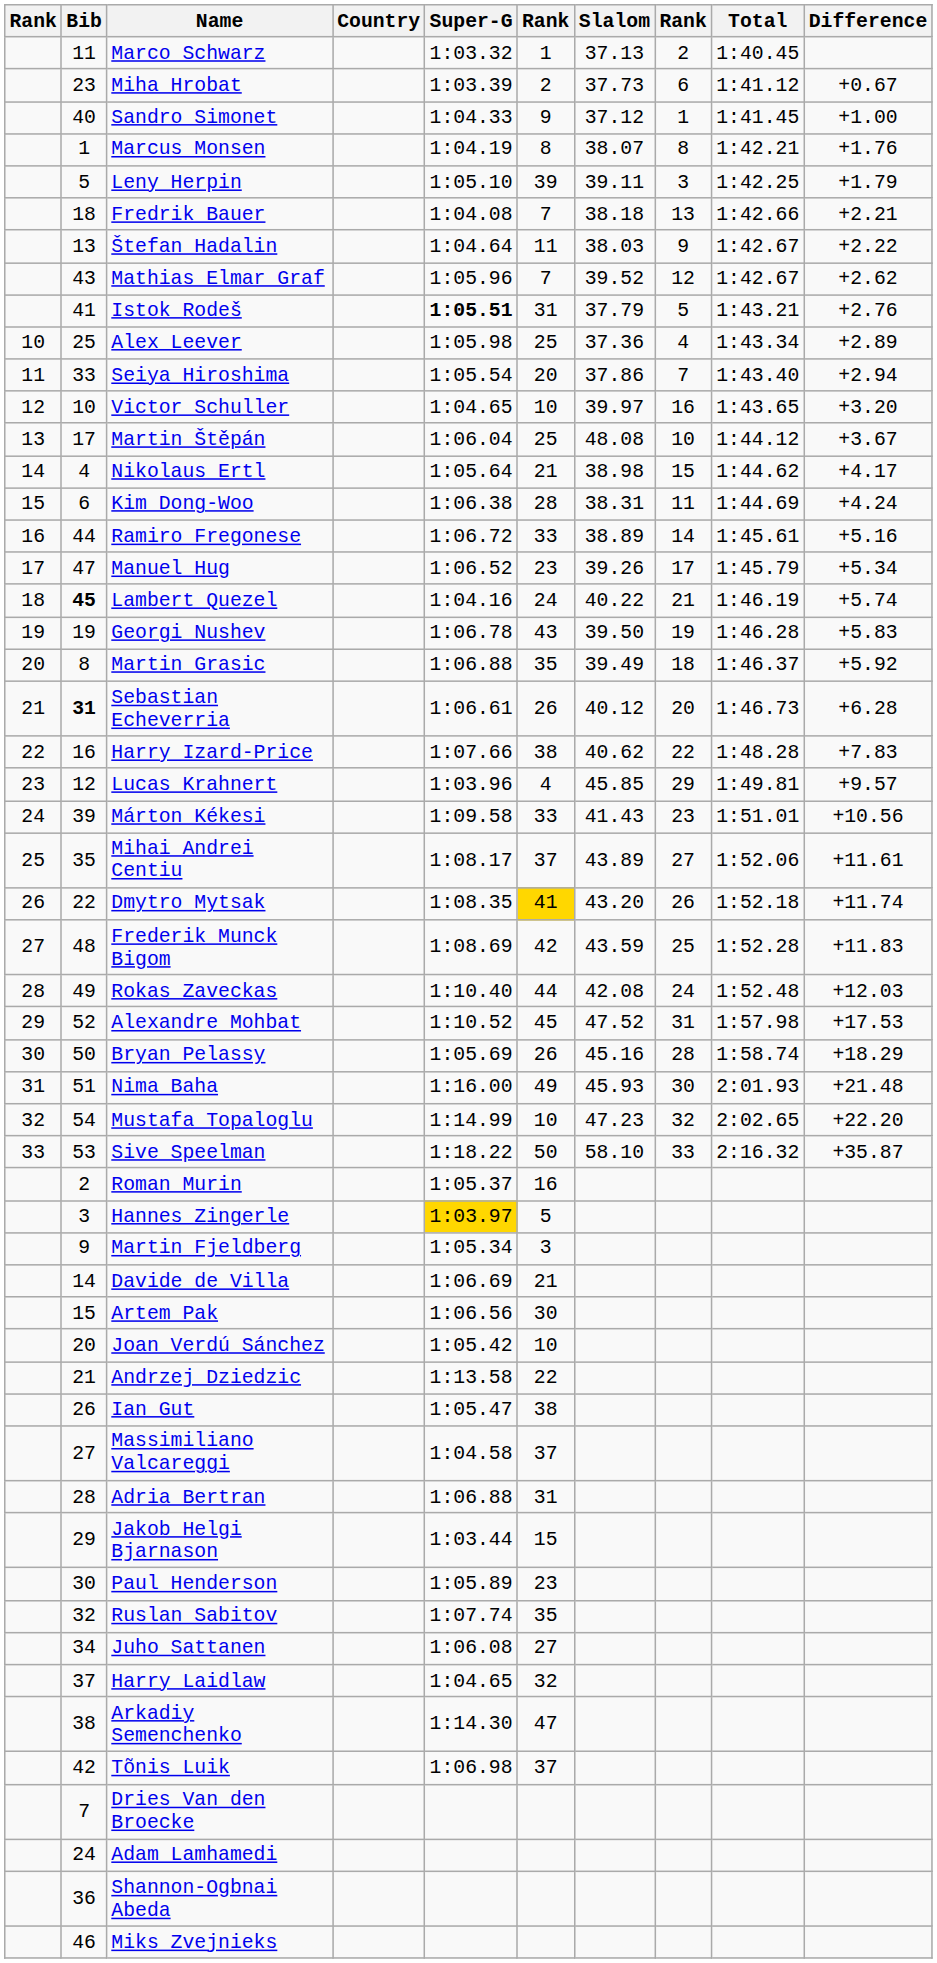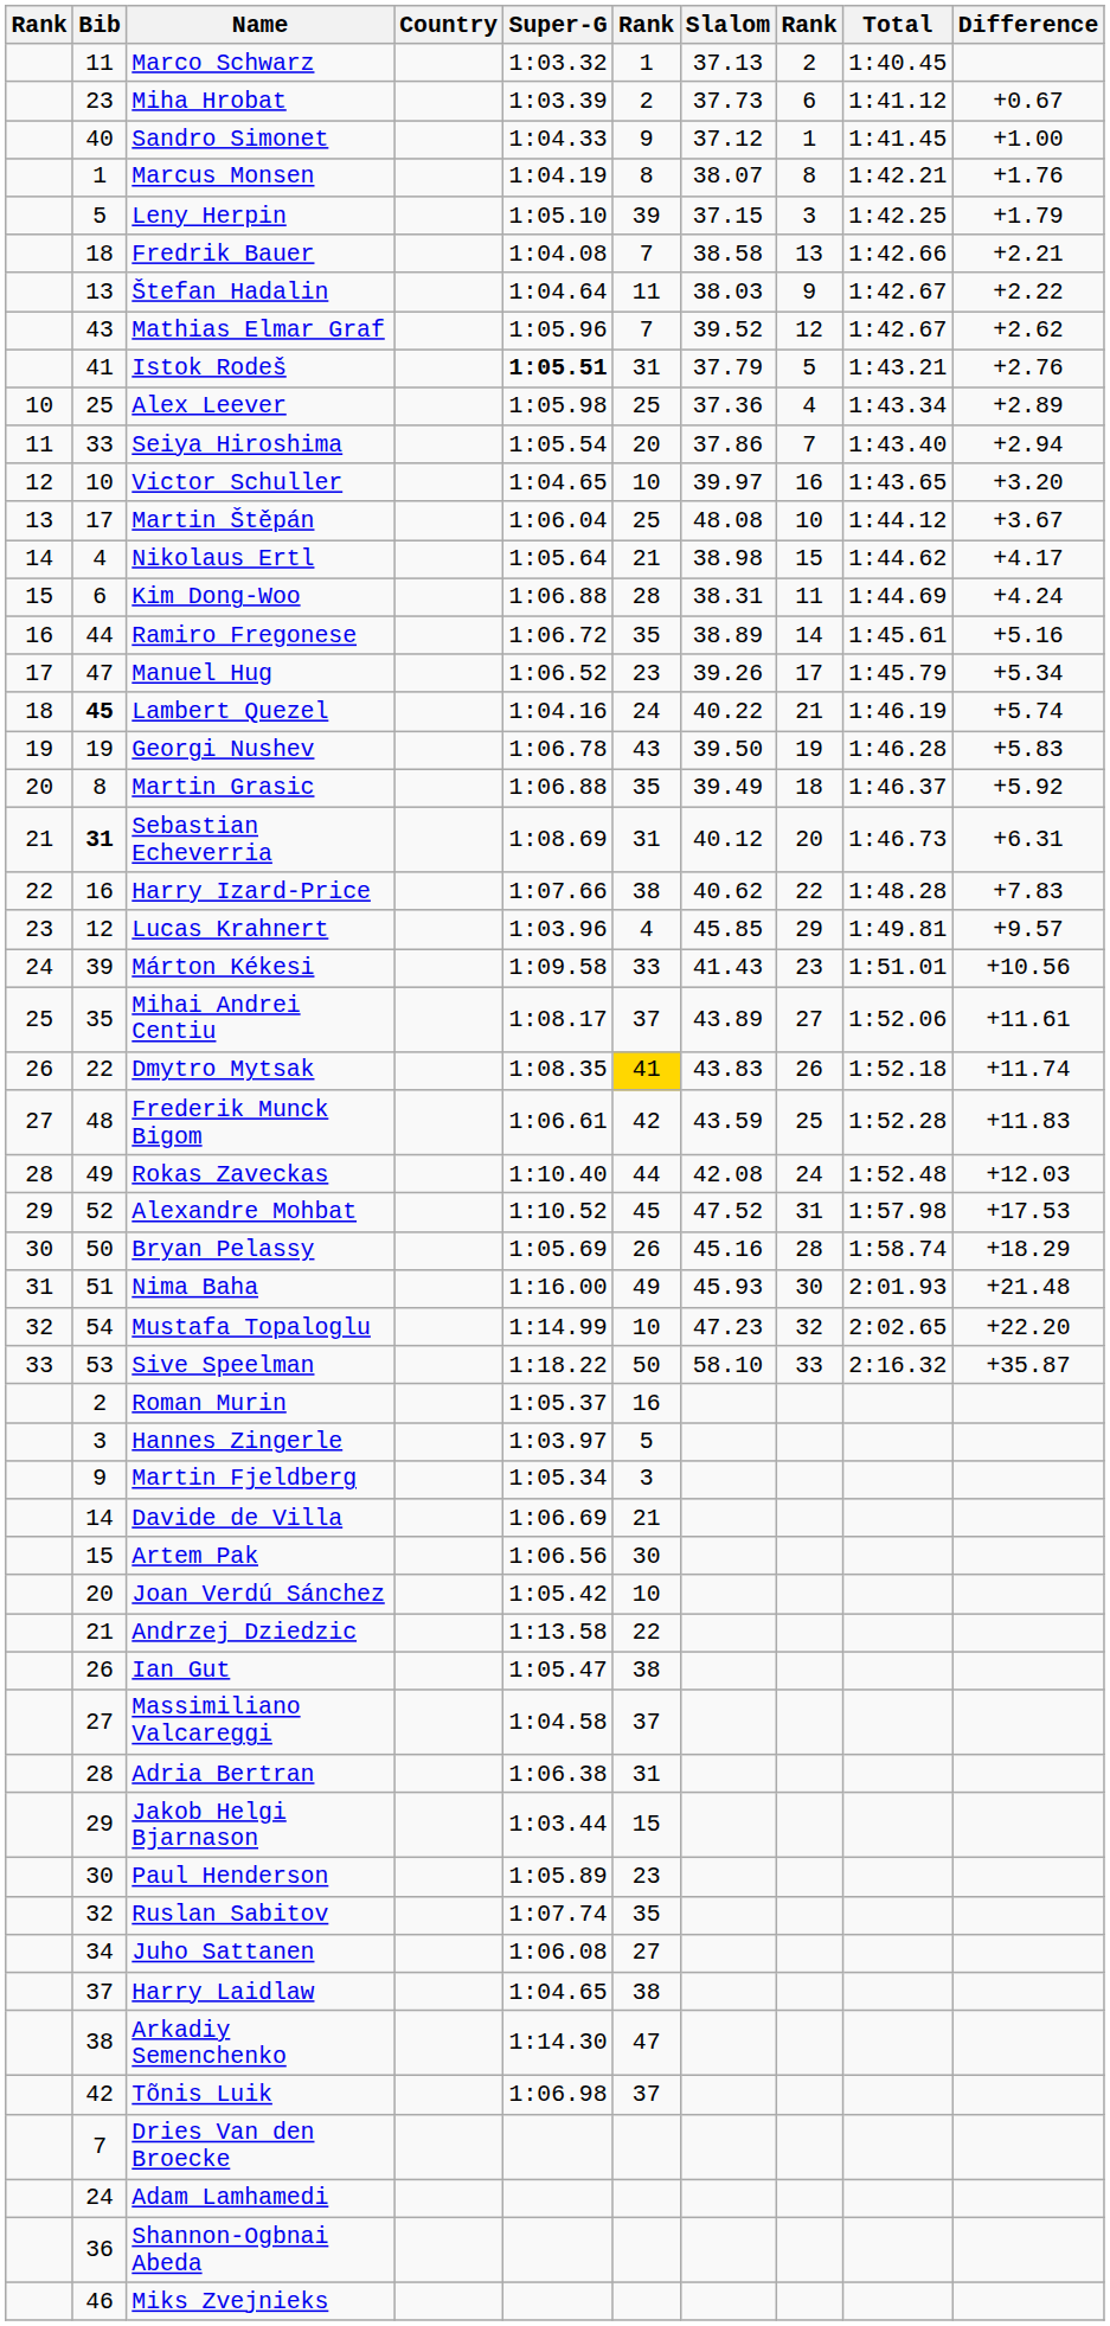Leny Herpin | Slalom: 39.11 -> 37.15
Fredrik Bauer | Slalom: 38.18 -> 38.58
Kim Dong-Woo | Super-G: 1:06.38 -> 1:06.88
Ramiro Fregonese | column 6: 33 -> 35
Sebastian Echeverria | Super-G: 1:06.61 -> 1:08.69
Sebastian Echeverria | column 6: 26 -> 31
Sebastian Echeverria | Difference: +6.28 -> +6.31
Dmytro Mytsak | Slalom: 43.20 -> 43.83
Frederik Munck Bigom | Super-G: 1:08.69 -> 1:06.61
Hannes Zingerle | Super-G: gold background -> no background
Adria Bertran | Super-G: 1:06.88 -> 1:06.38
Harry Laidlaw | column 6: 32 -> 38
